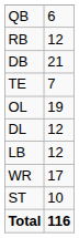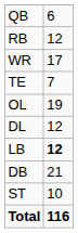rows swapped: WR <-> DB
LB | column 2: normal -> bold
